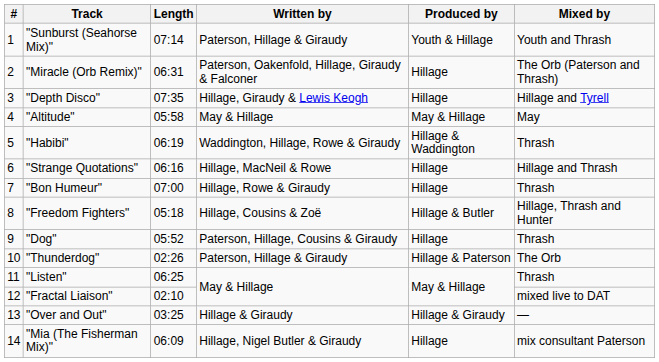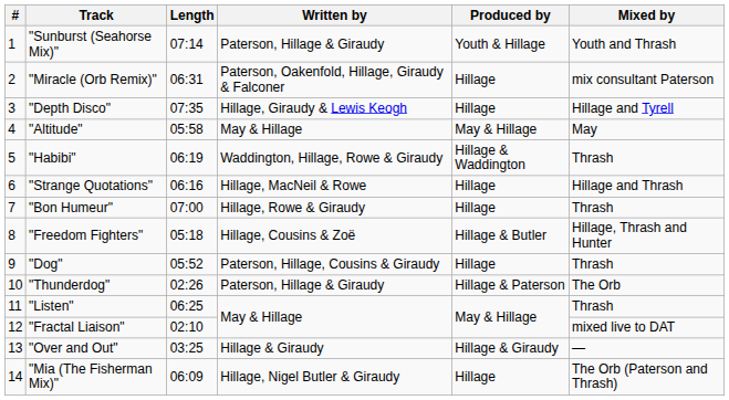"Miracle (Orb Remix)" | Mixed by: The Orb (Paterson and Thrash) -> mix consultant Paterson
"Mia (The Fisherman Mix)" | Mixed by: mix consultant Paterson -> The Orb (Paterson and Thrash)
